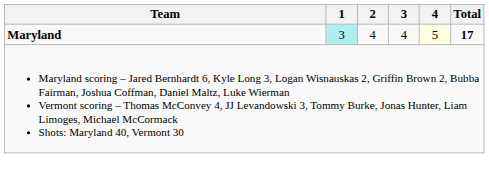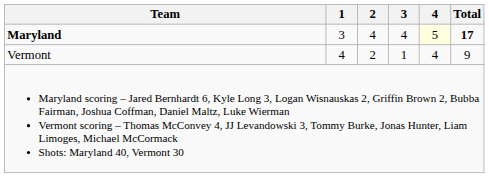Maryland | 1: paleturquoise background -> no background
+ row: Vermont | 4 | 2 | 1 | 4 | 9
